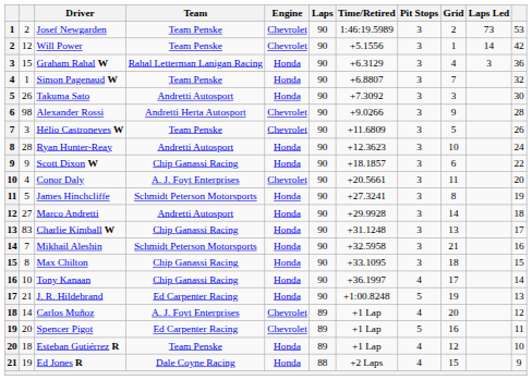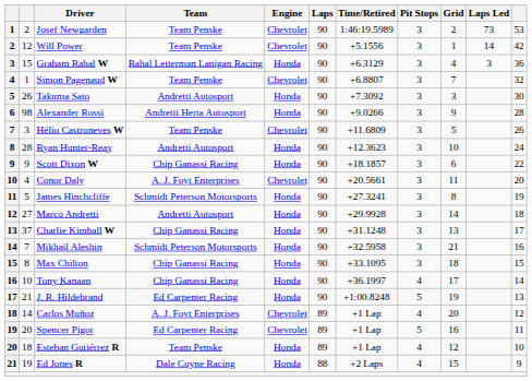Simon Pagenaud W | Engine: Honda -> Chevrolet
Alexander Rossi | Engine: Chevrolet -> Honda
Charlie Kimball W | column 2: 83 -> 37
